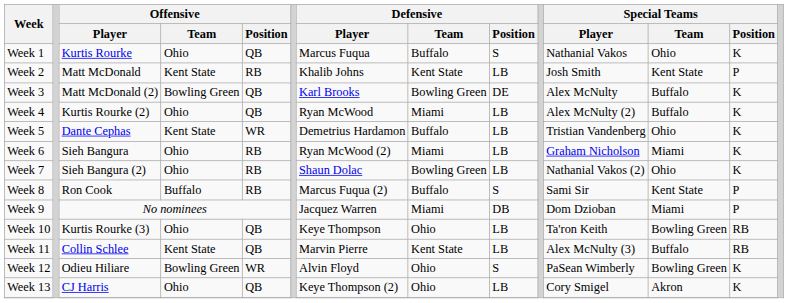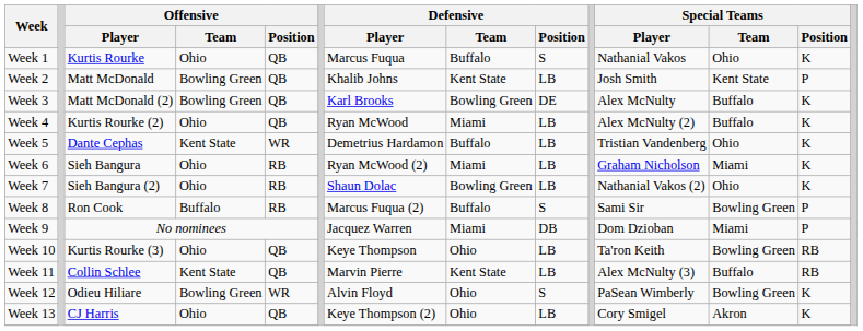Week 2 | Offensive / Team: Kent State -> Bowling Green
Week 2 | Offensive / Position: RB -> QB
Week 8 | Special Teams / Team: Kent State -> Bowling Green
